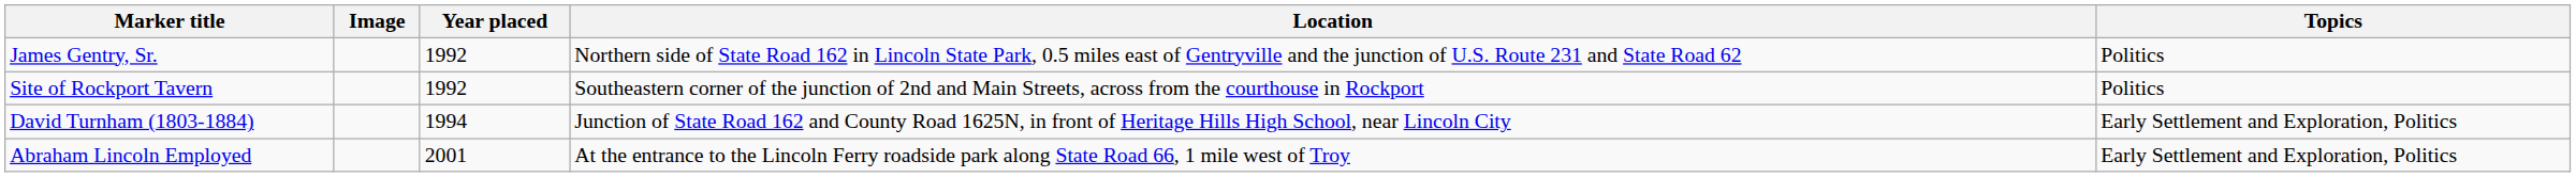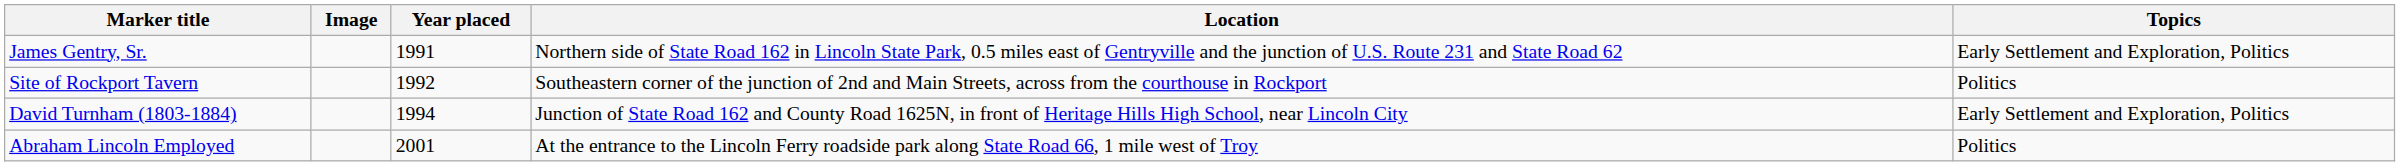James Gentry, Sr. | Year placed: 1992 -> 1991
James Gentry, Sr. | Topics: Politics -> Early Settlement and Exploration, Politics
Abraham Lincoln Employed | Topics: Early Settlement and Exploration, Politics -> Politics
